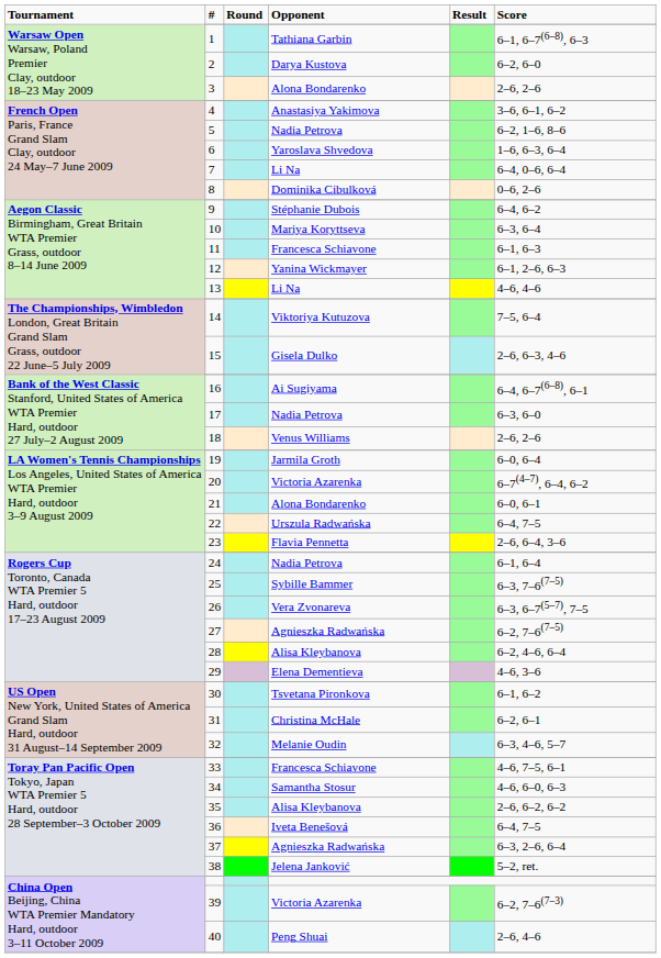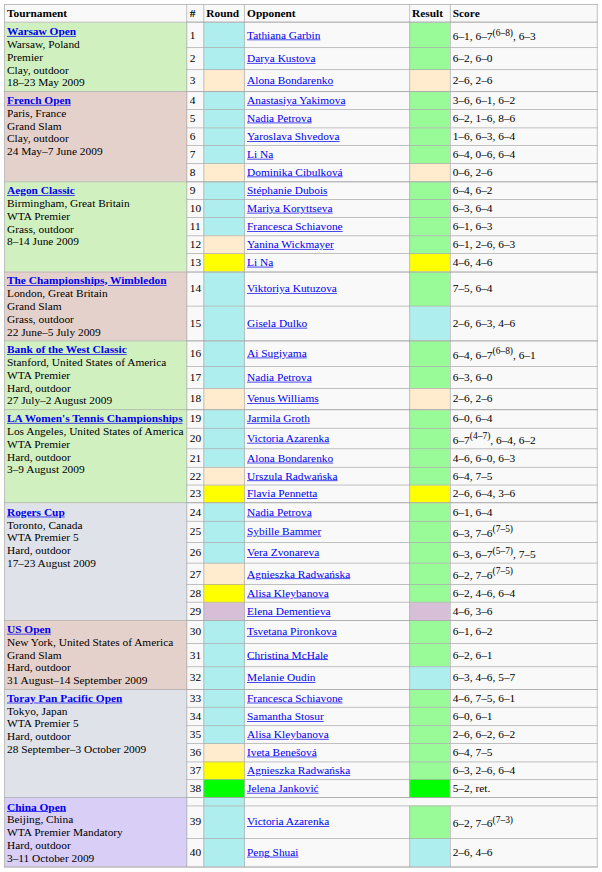21 | column 6: 6–0, 6–1 -> 4–6, 6–0, 6–3
34 | column 6: 4–6, 6–0, 6–3 -> 6–0, 6–1
